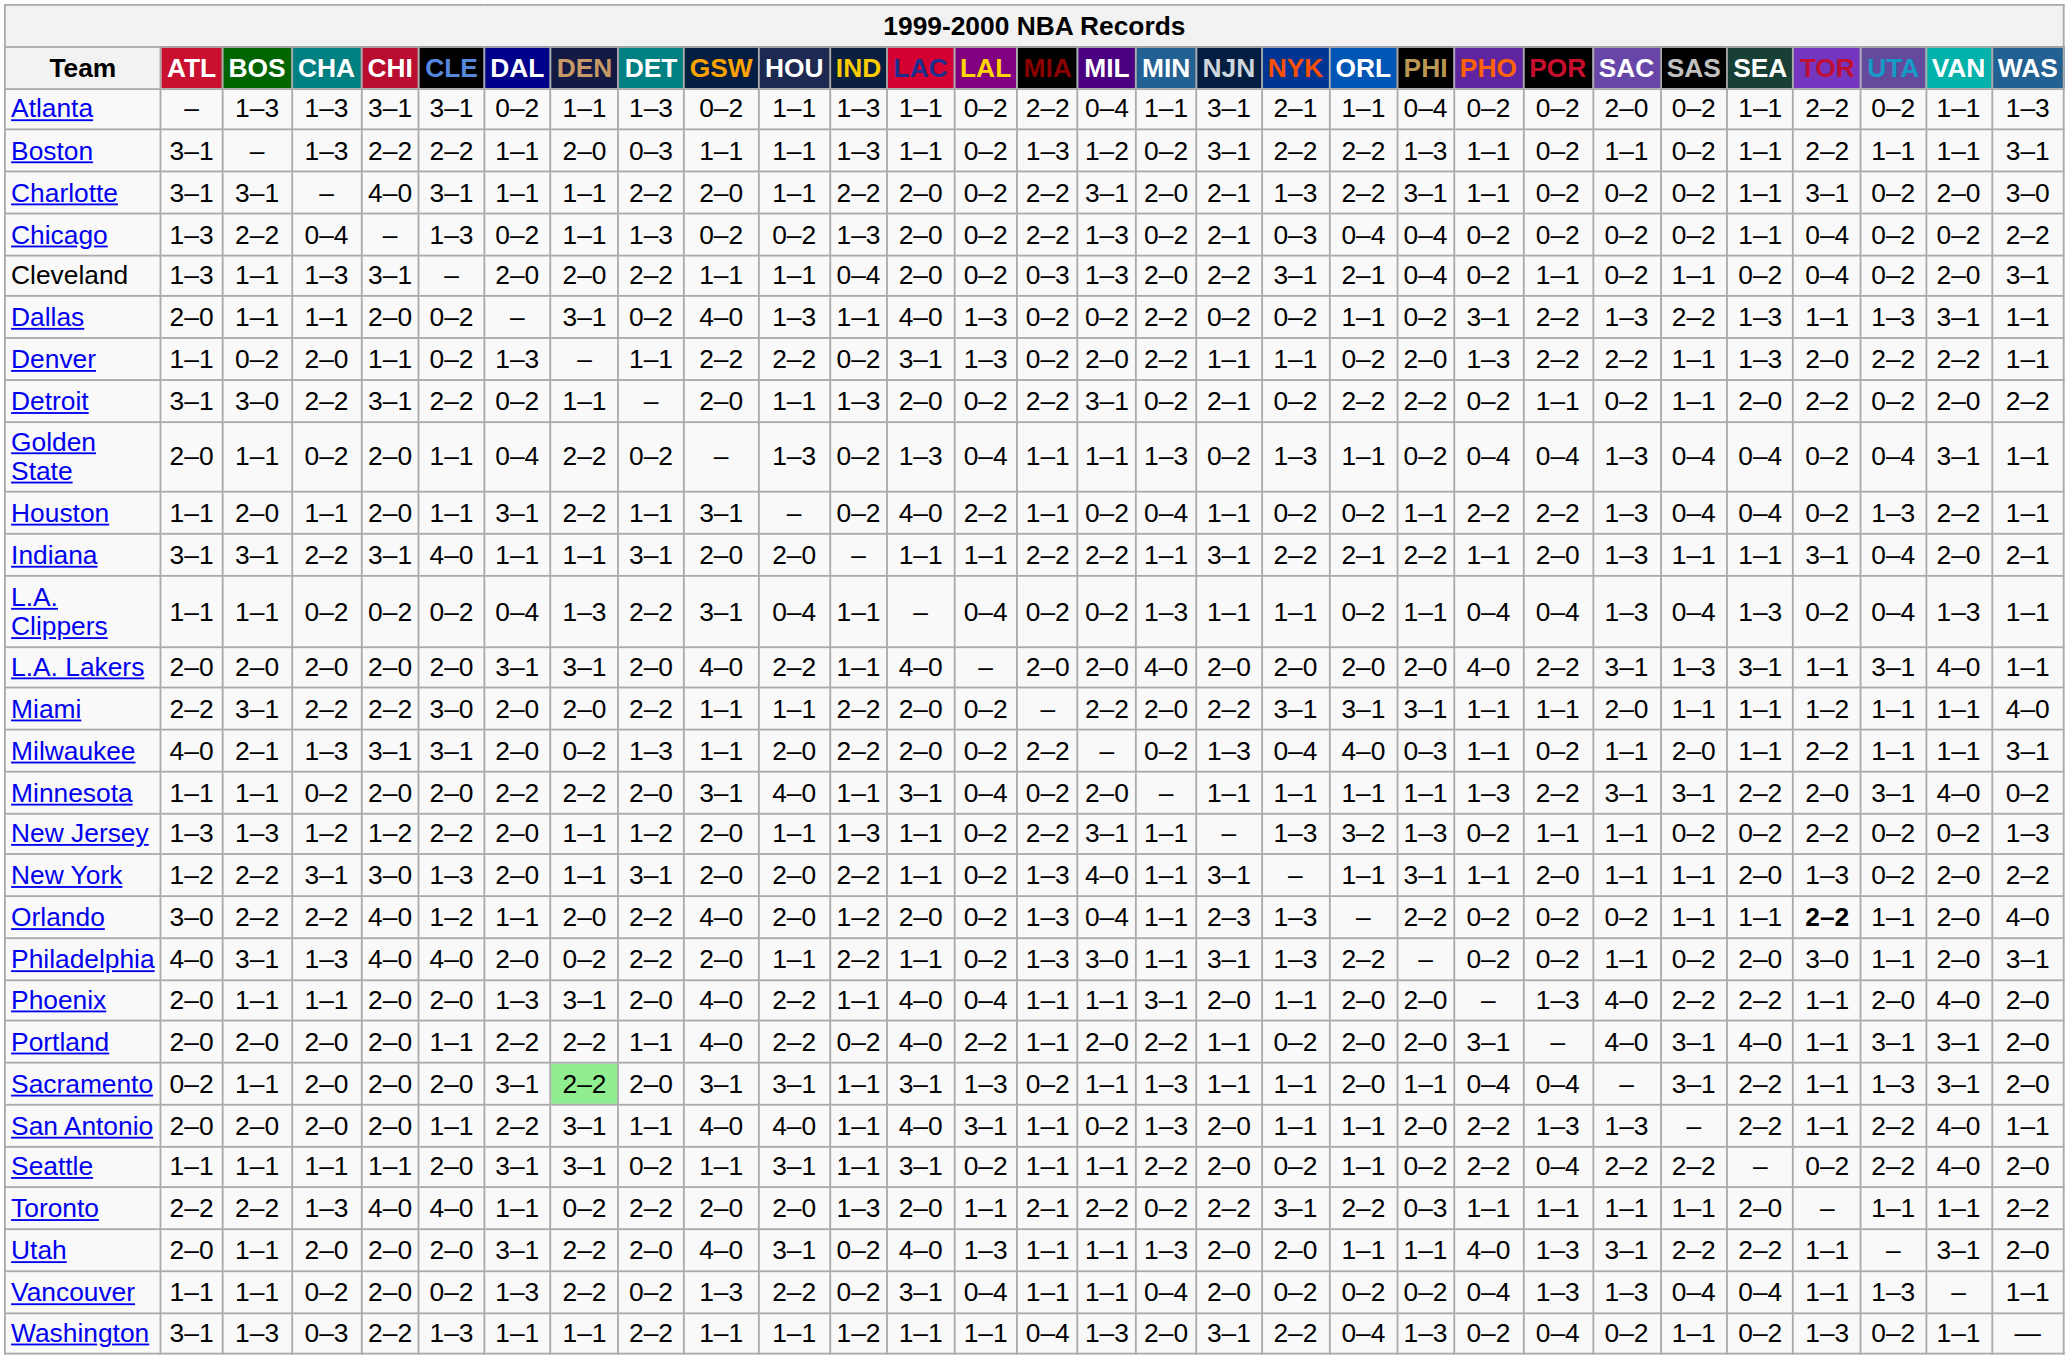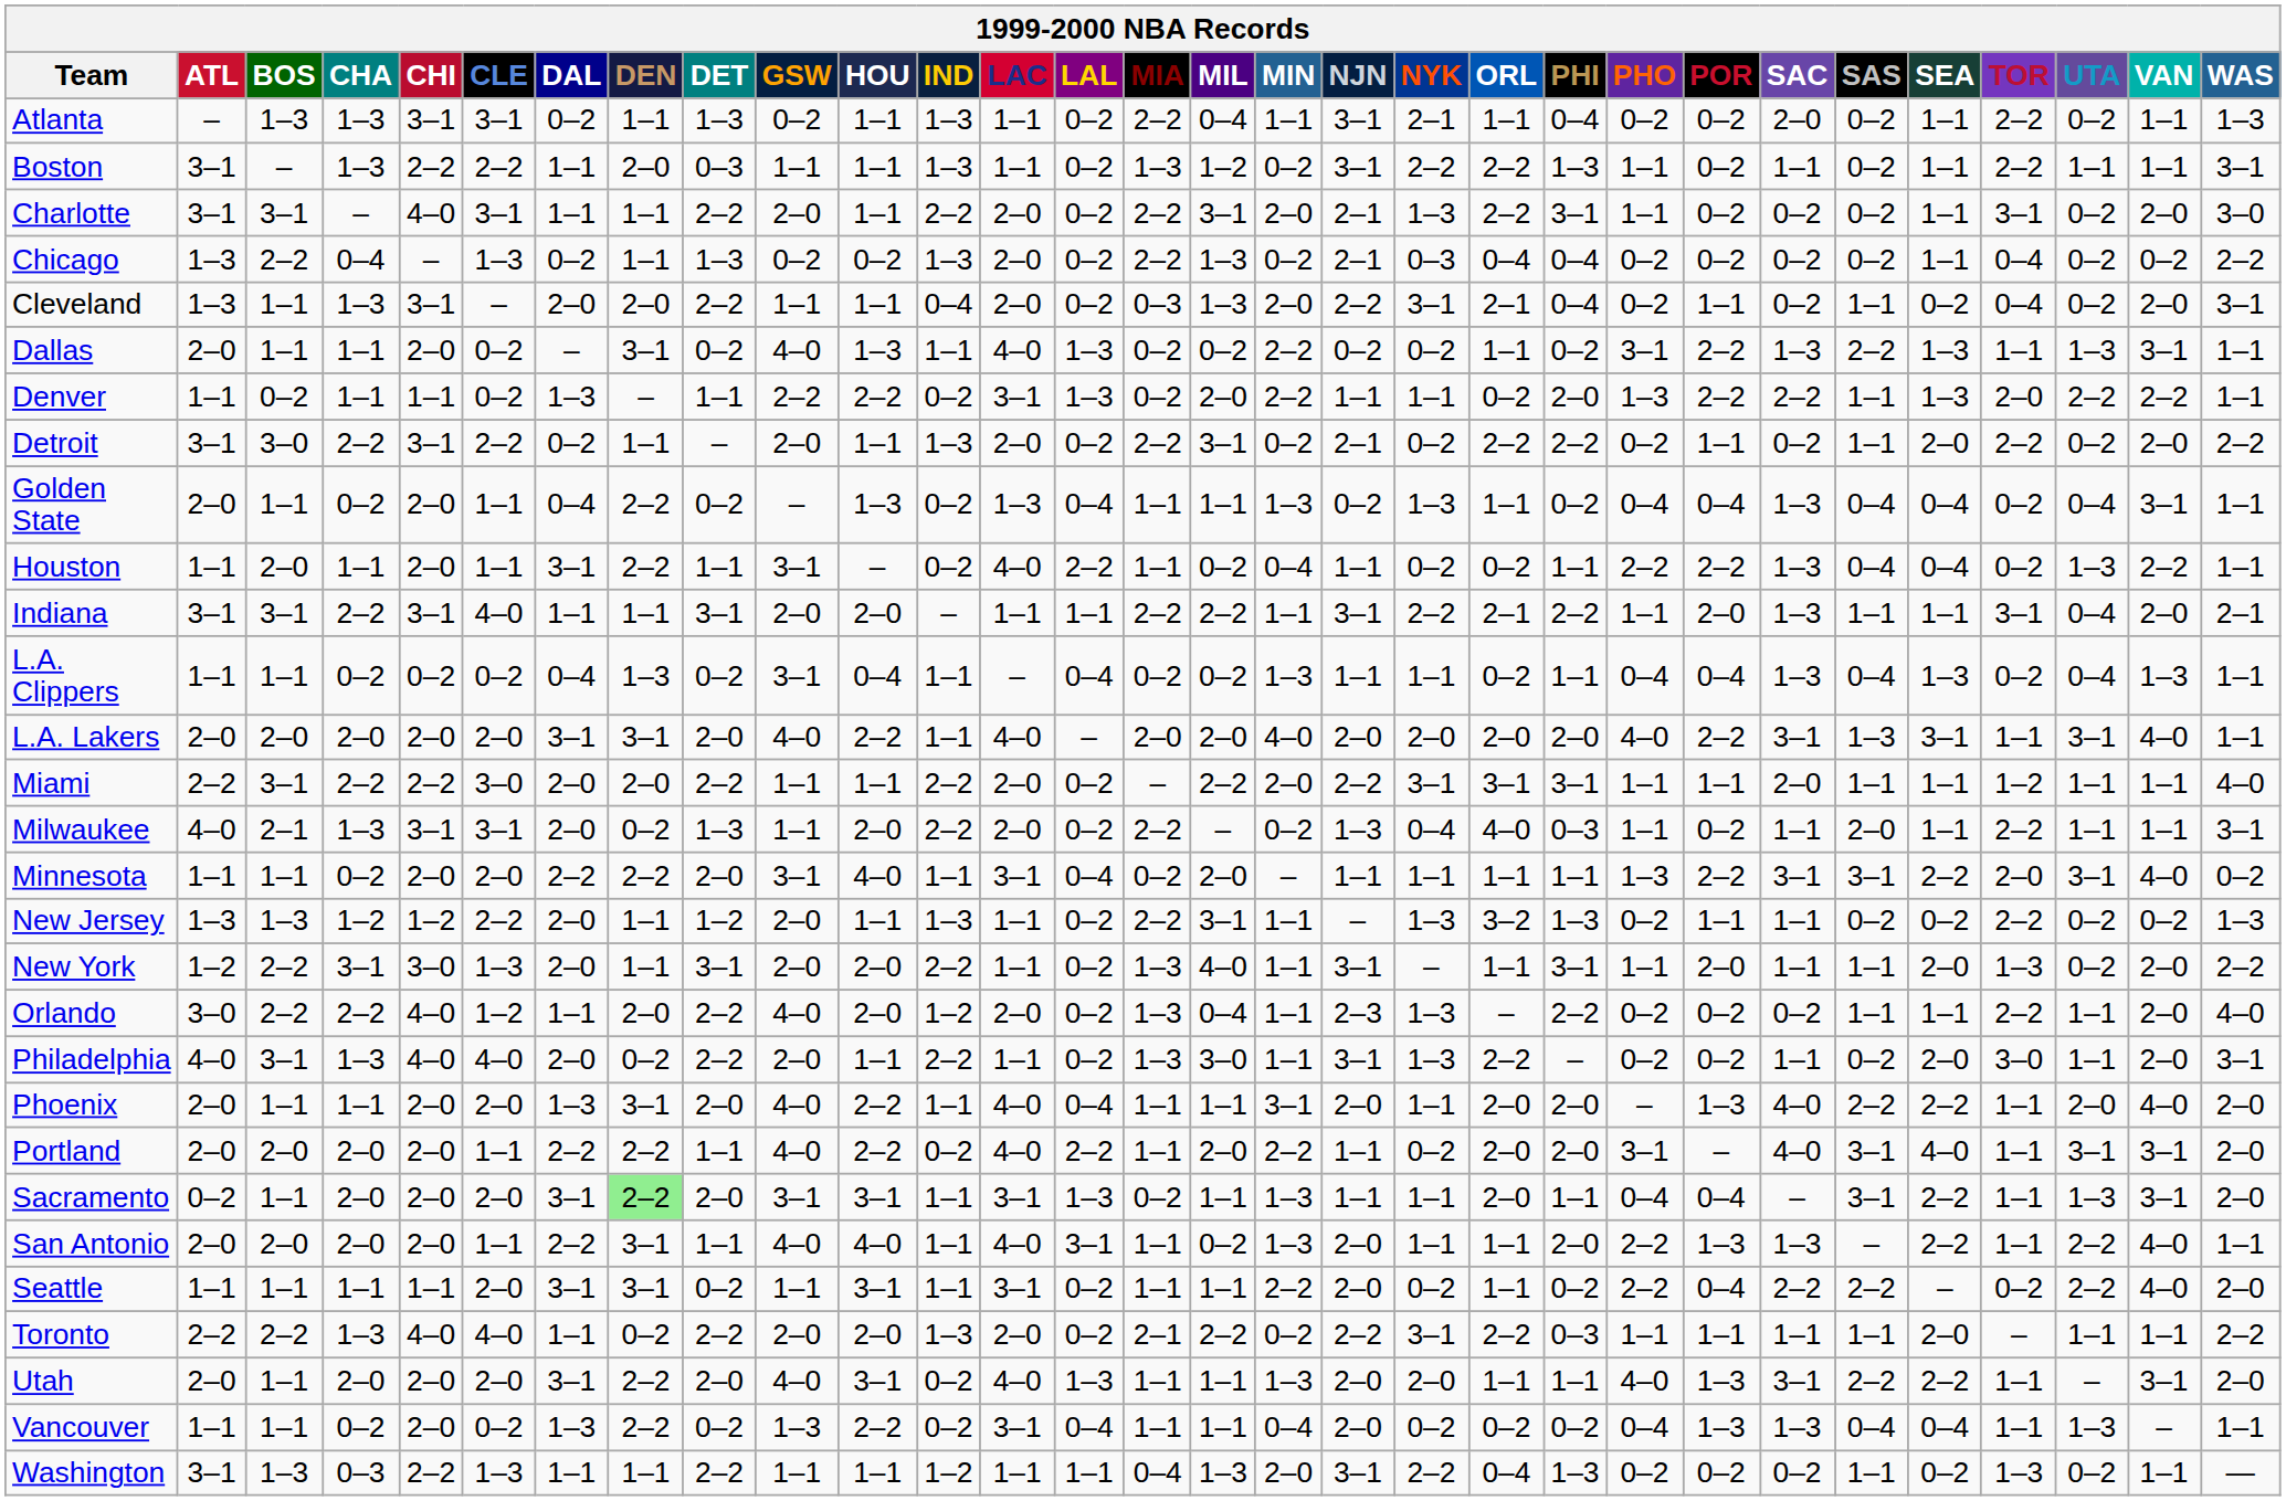Denver | CHA: 2–0 -> 1–1
L.A. Clippers | DET: 2–2 -> 0–2
Orlando | TOR: bold -> normal
Toronto | LAL: 1–1 -> 0–2
Washington | POR: 0–4 -> 0–2
